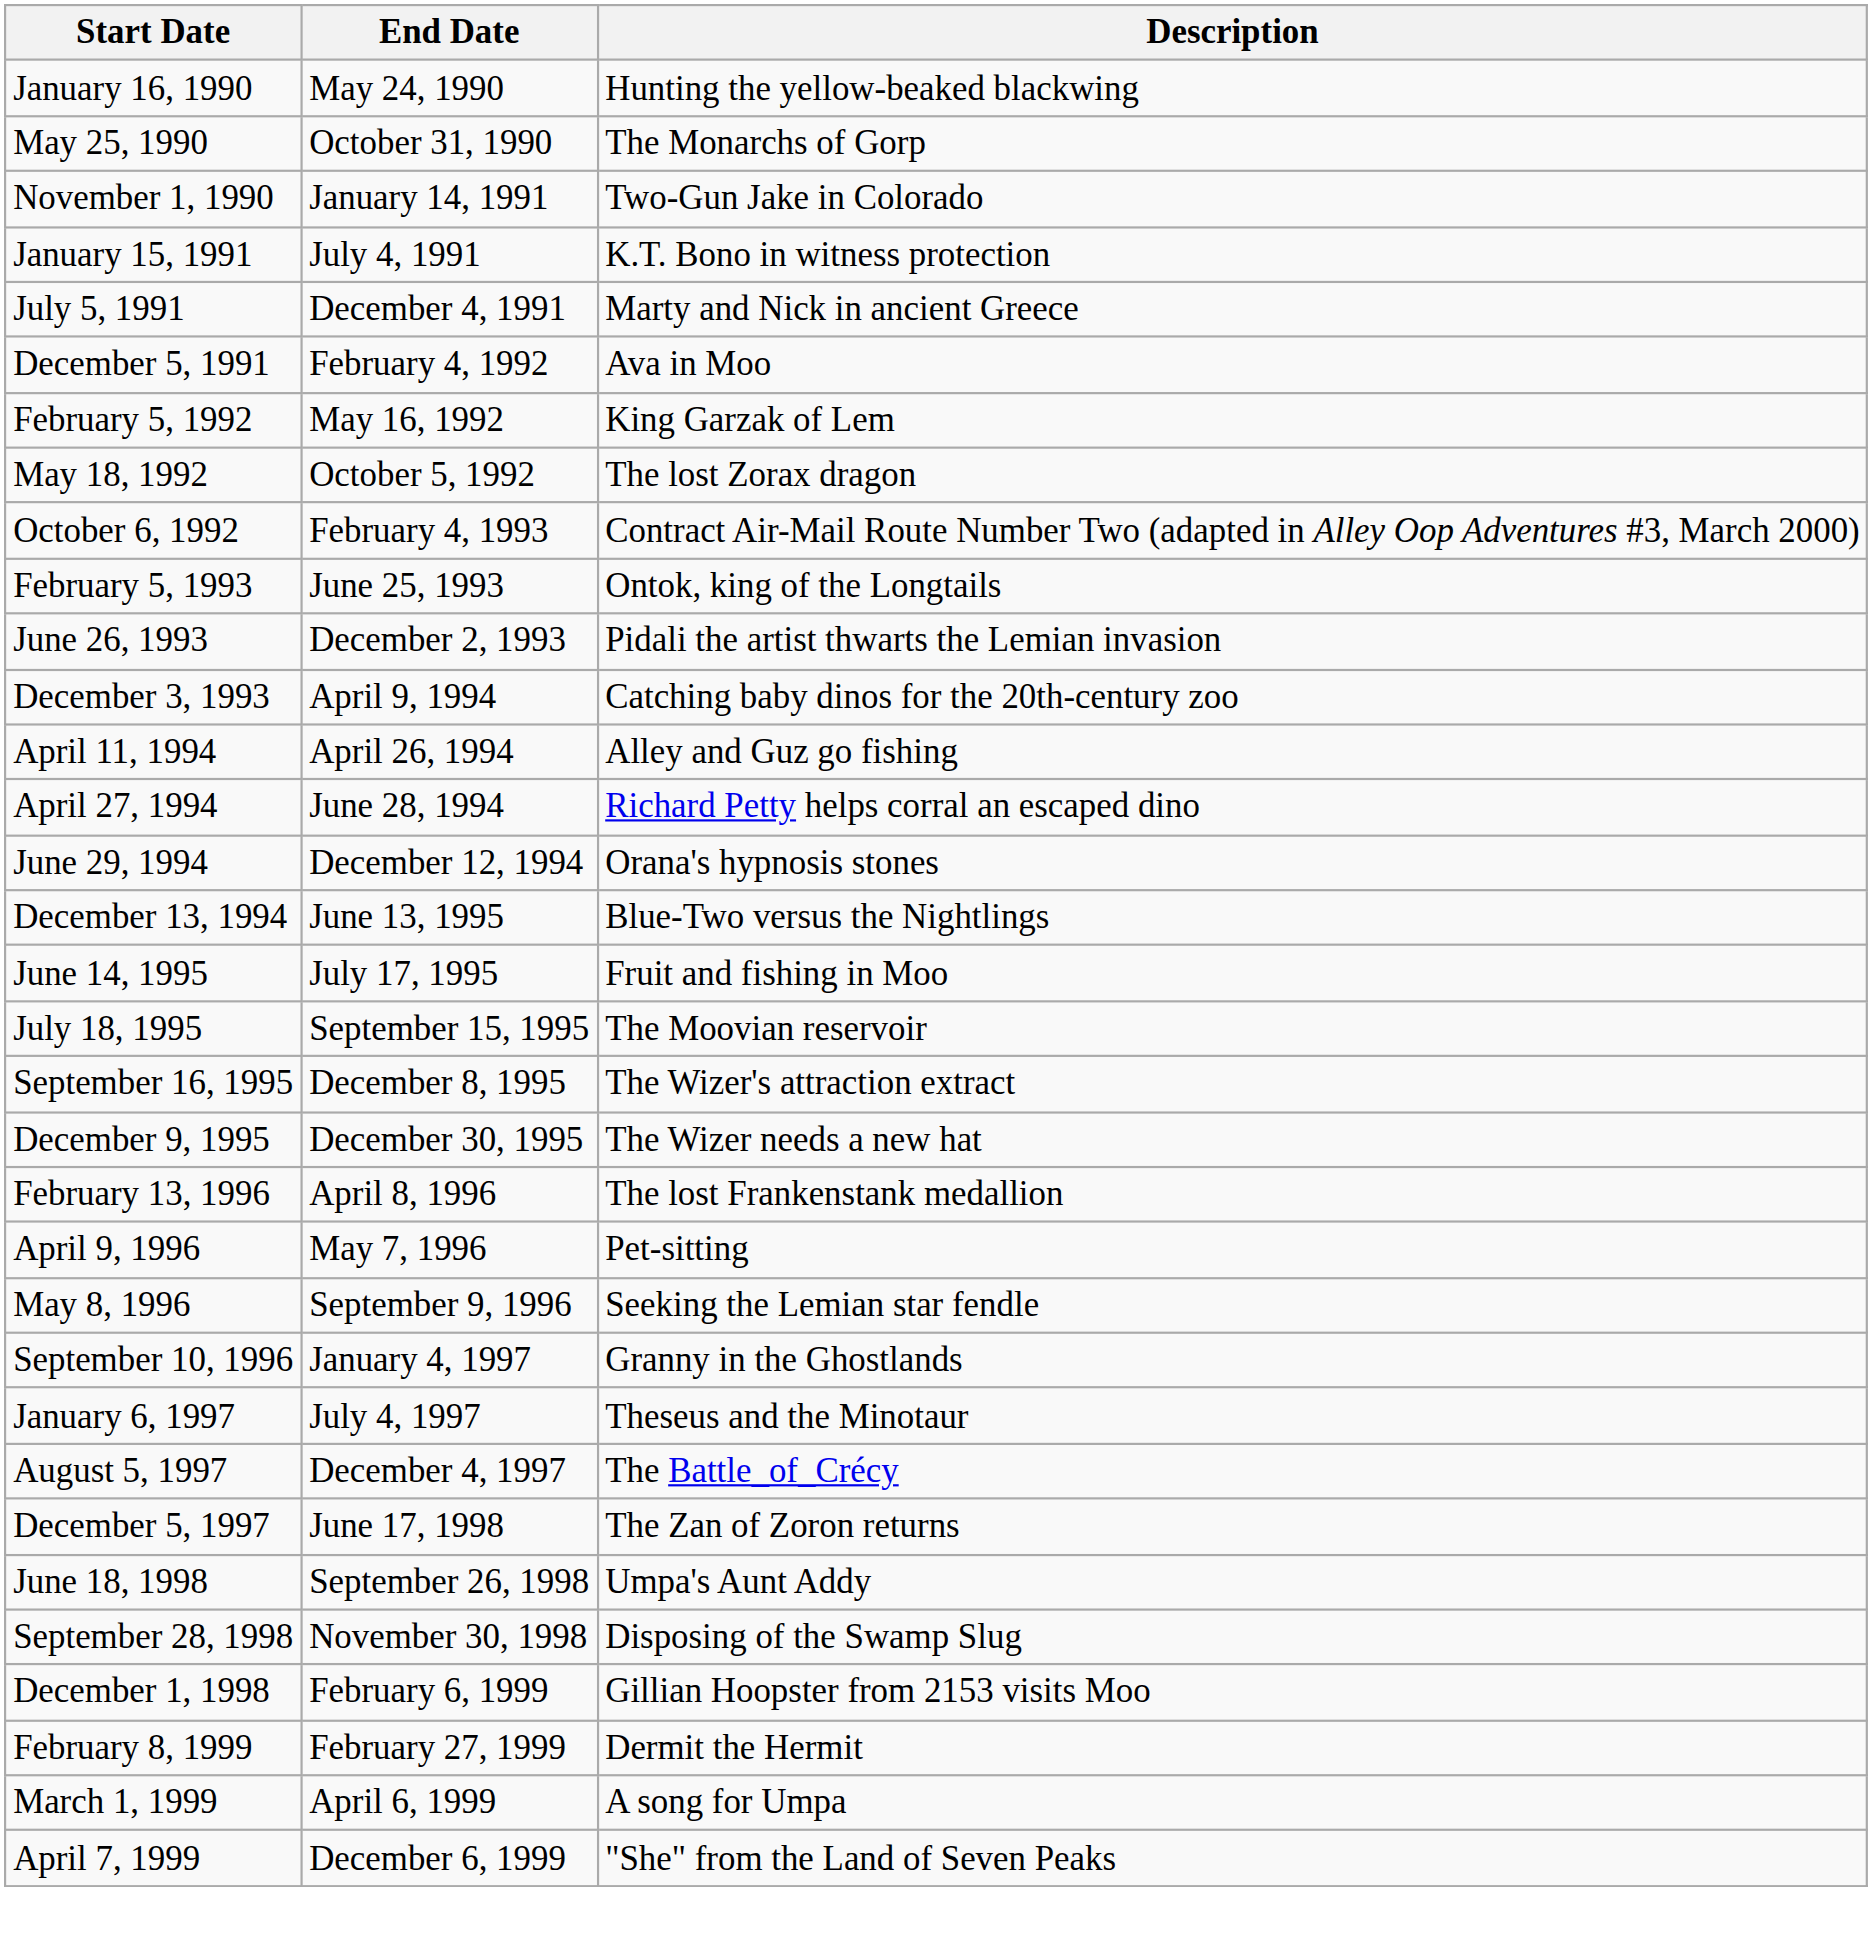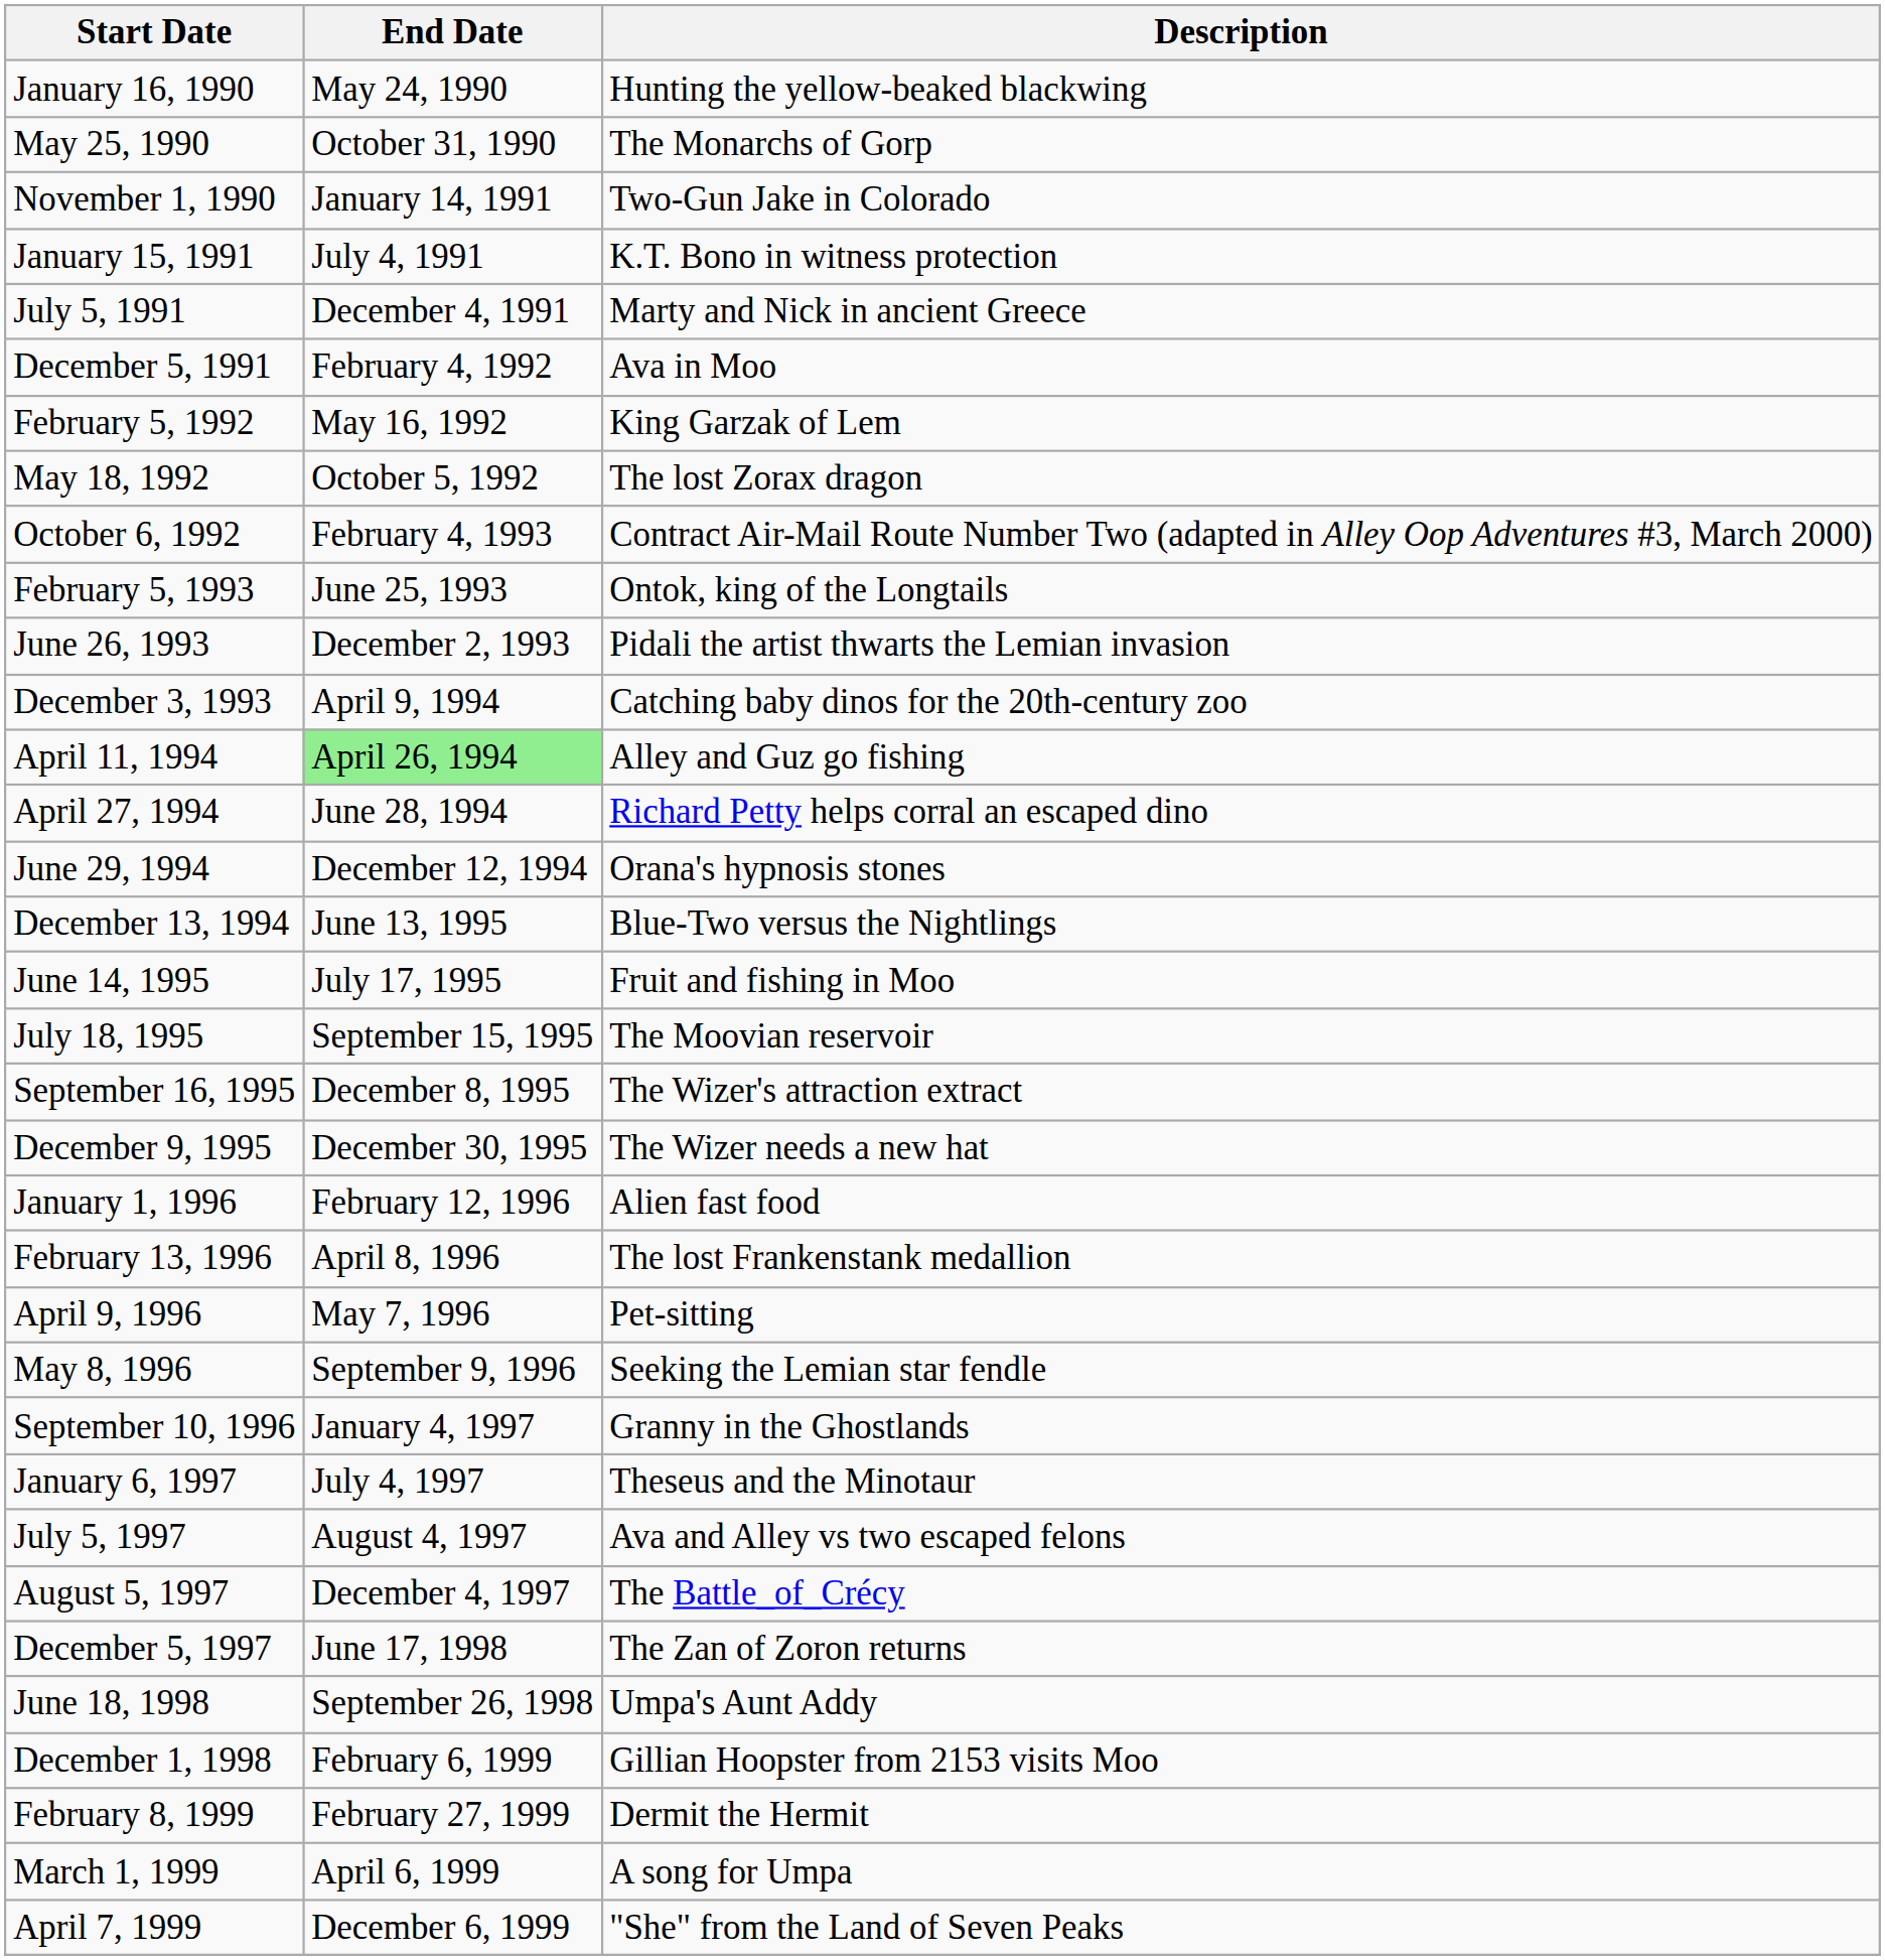April 11, 1994 | End Date: no background -> lightgreen background
+ row: January 1, 1996 | February 12, 1996 | Alien fast food
+ row: July 5, 1997 | August 4, 1997 | Ava and Alley vs two escaped felons
- row: September 28, 1998 | November 30, 1998 | Disposing of the Swamp Slug
